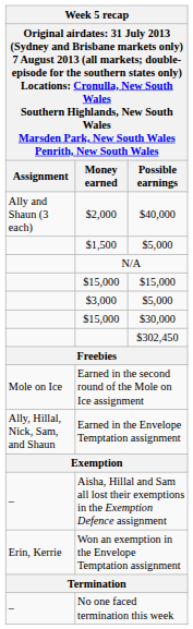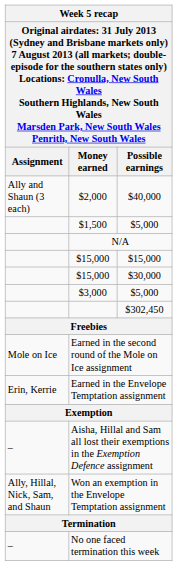rows swapped: $3,000 <-> $15,000 / $30,000
Earned in the Envelope Temptation assignment | Assignment: Ally, Hillal, Nick, Sam, and Shaun -> Erin, Kerrie
Won an exemption in the Envelope Temptation assignment | Assignment: Erin, Kerrie -> Ally, Hillal, Nick, Sam, and Shaun
